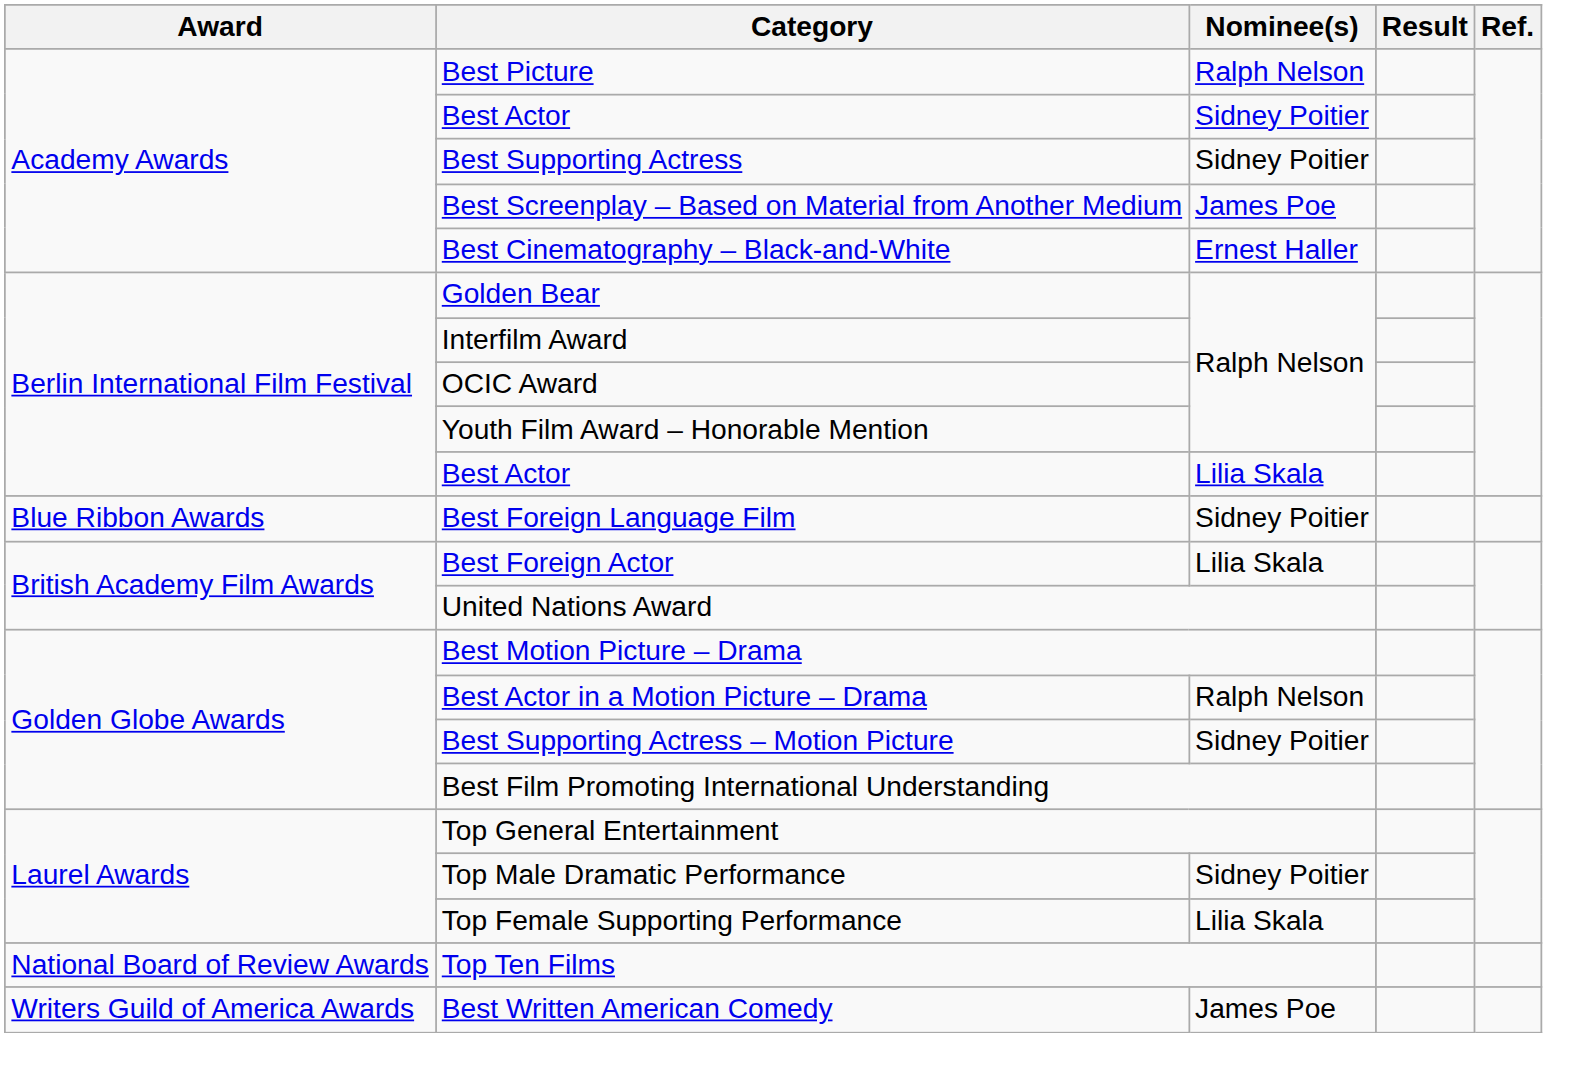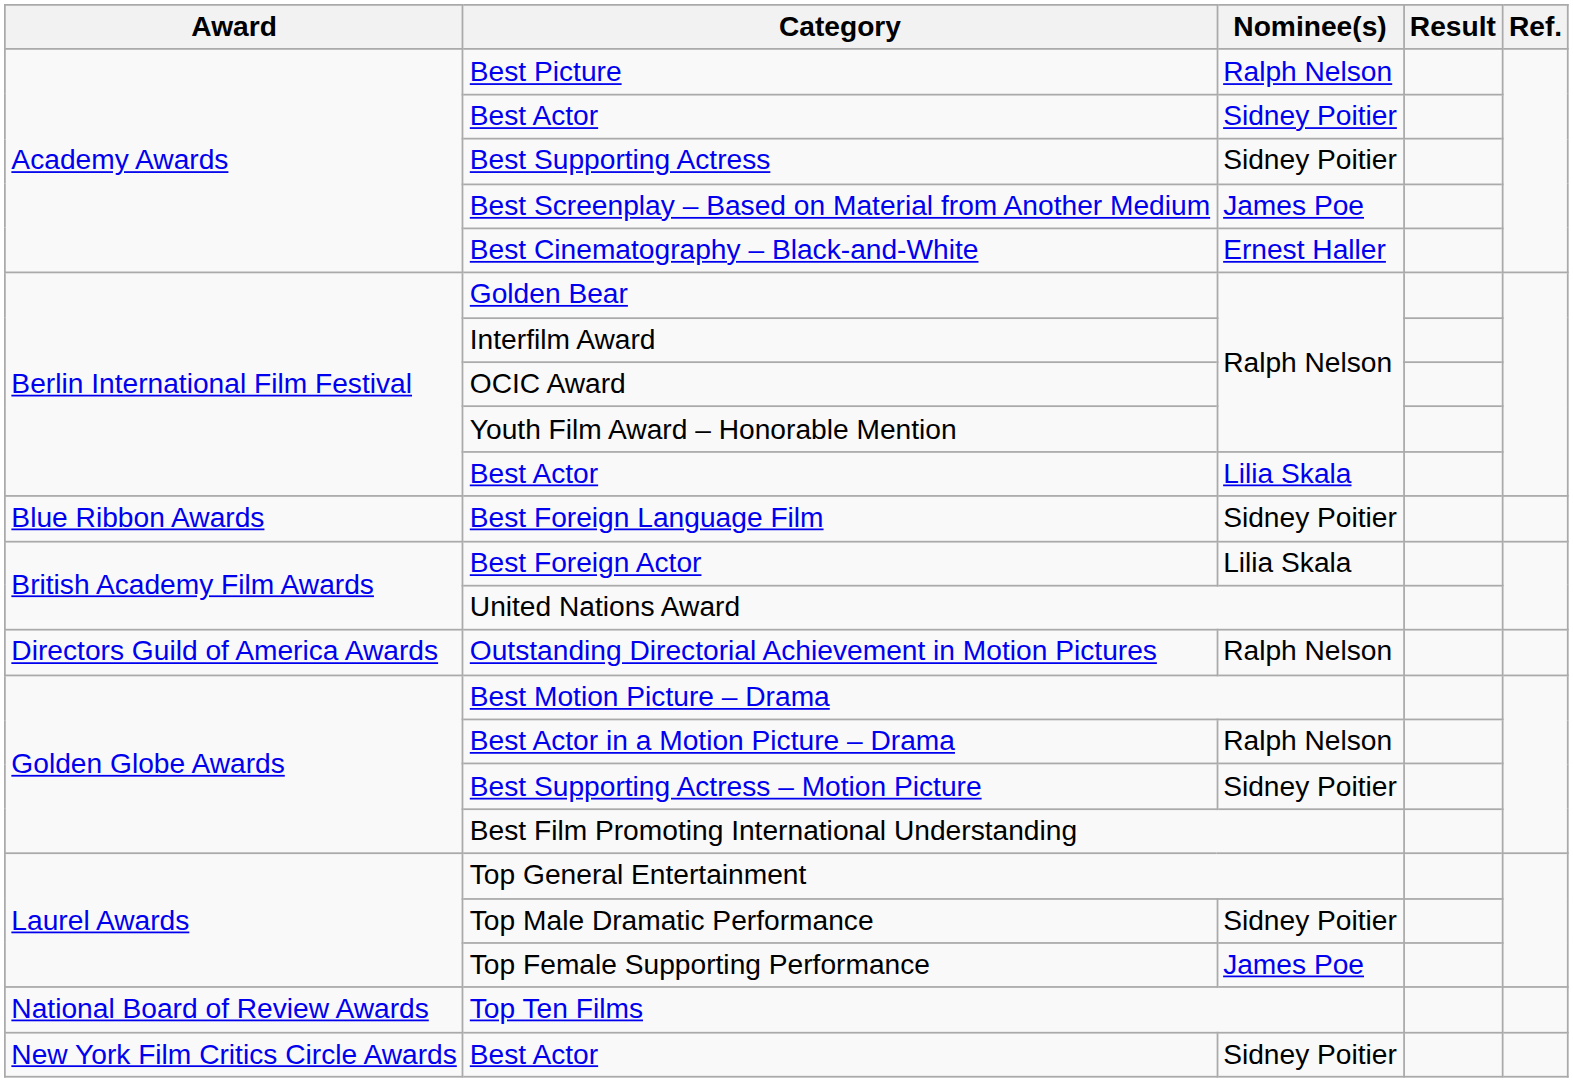+ row: Directors Guild of America Awards | Outstanding Directorial Achievement in Motion Pictures | Ralph Nelson
Top Female Supporting Performance | Nominee(s): Lilia Skala -> James Poe
+ row: New York Film Critics Circle Awards | Best Actor | Sidney Poitier
- row: Writers Guild of America Awards | Best Written American Comedy | James Poe
